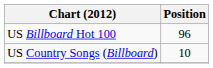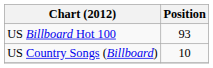US Billboard Hot 100 | Position: 96 -> 93
